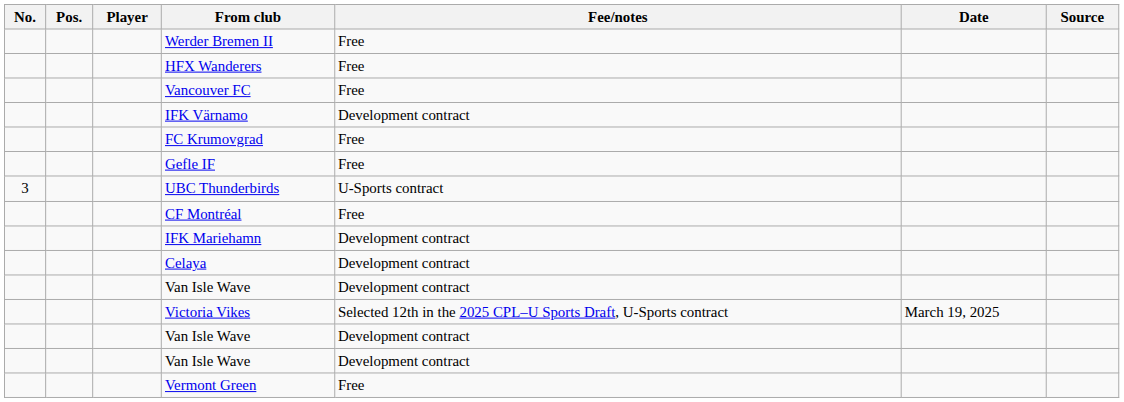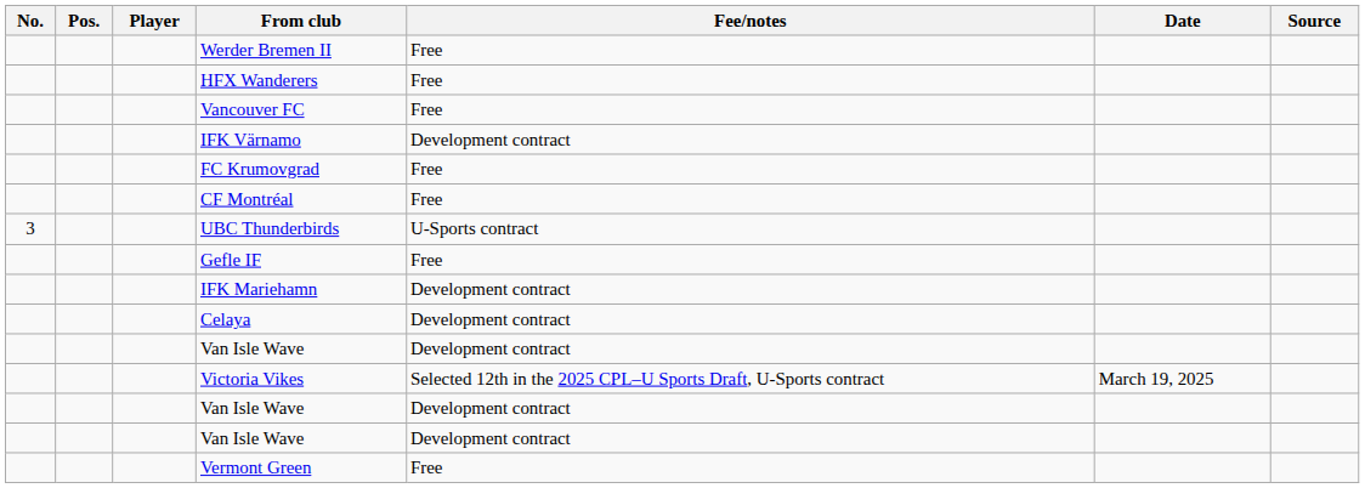rows swapped: Gefle IF <-> CF Montréal
